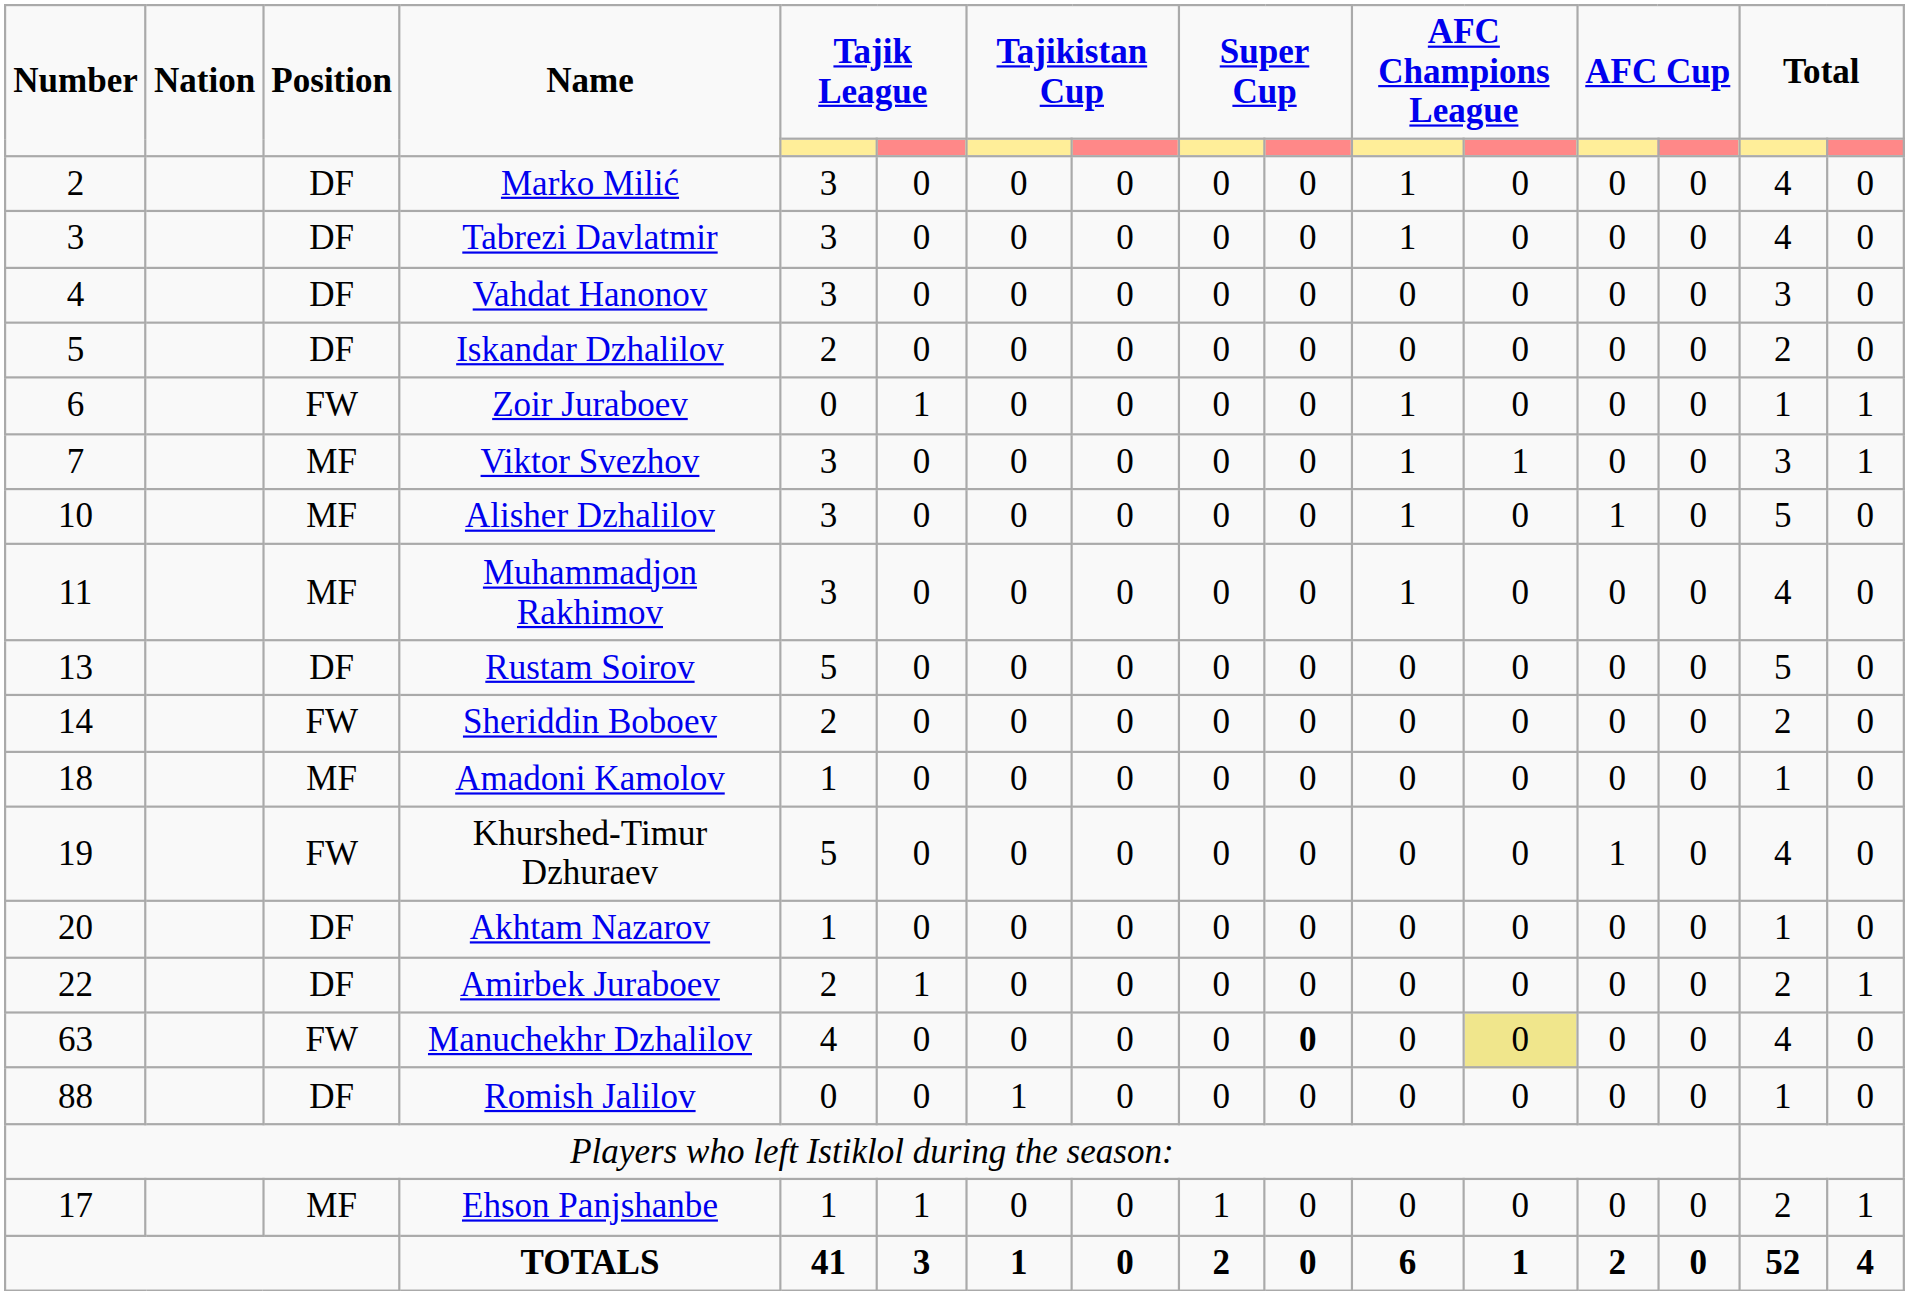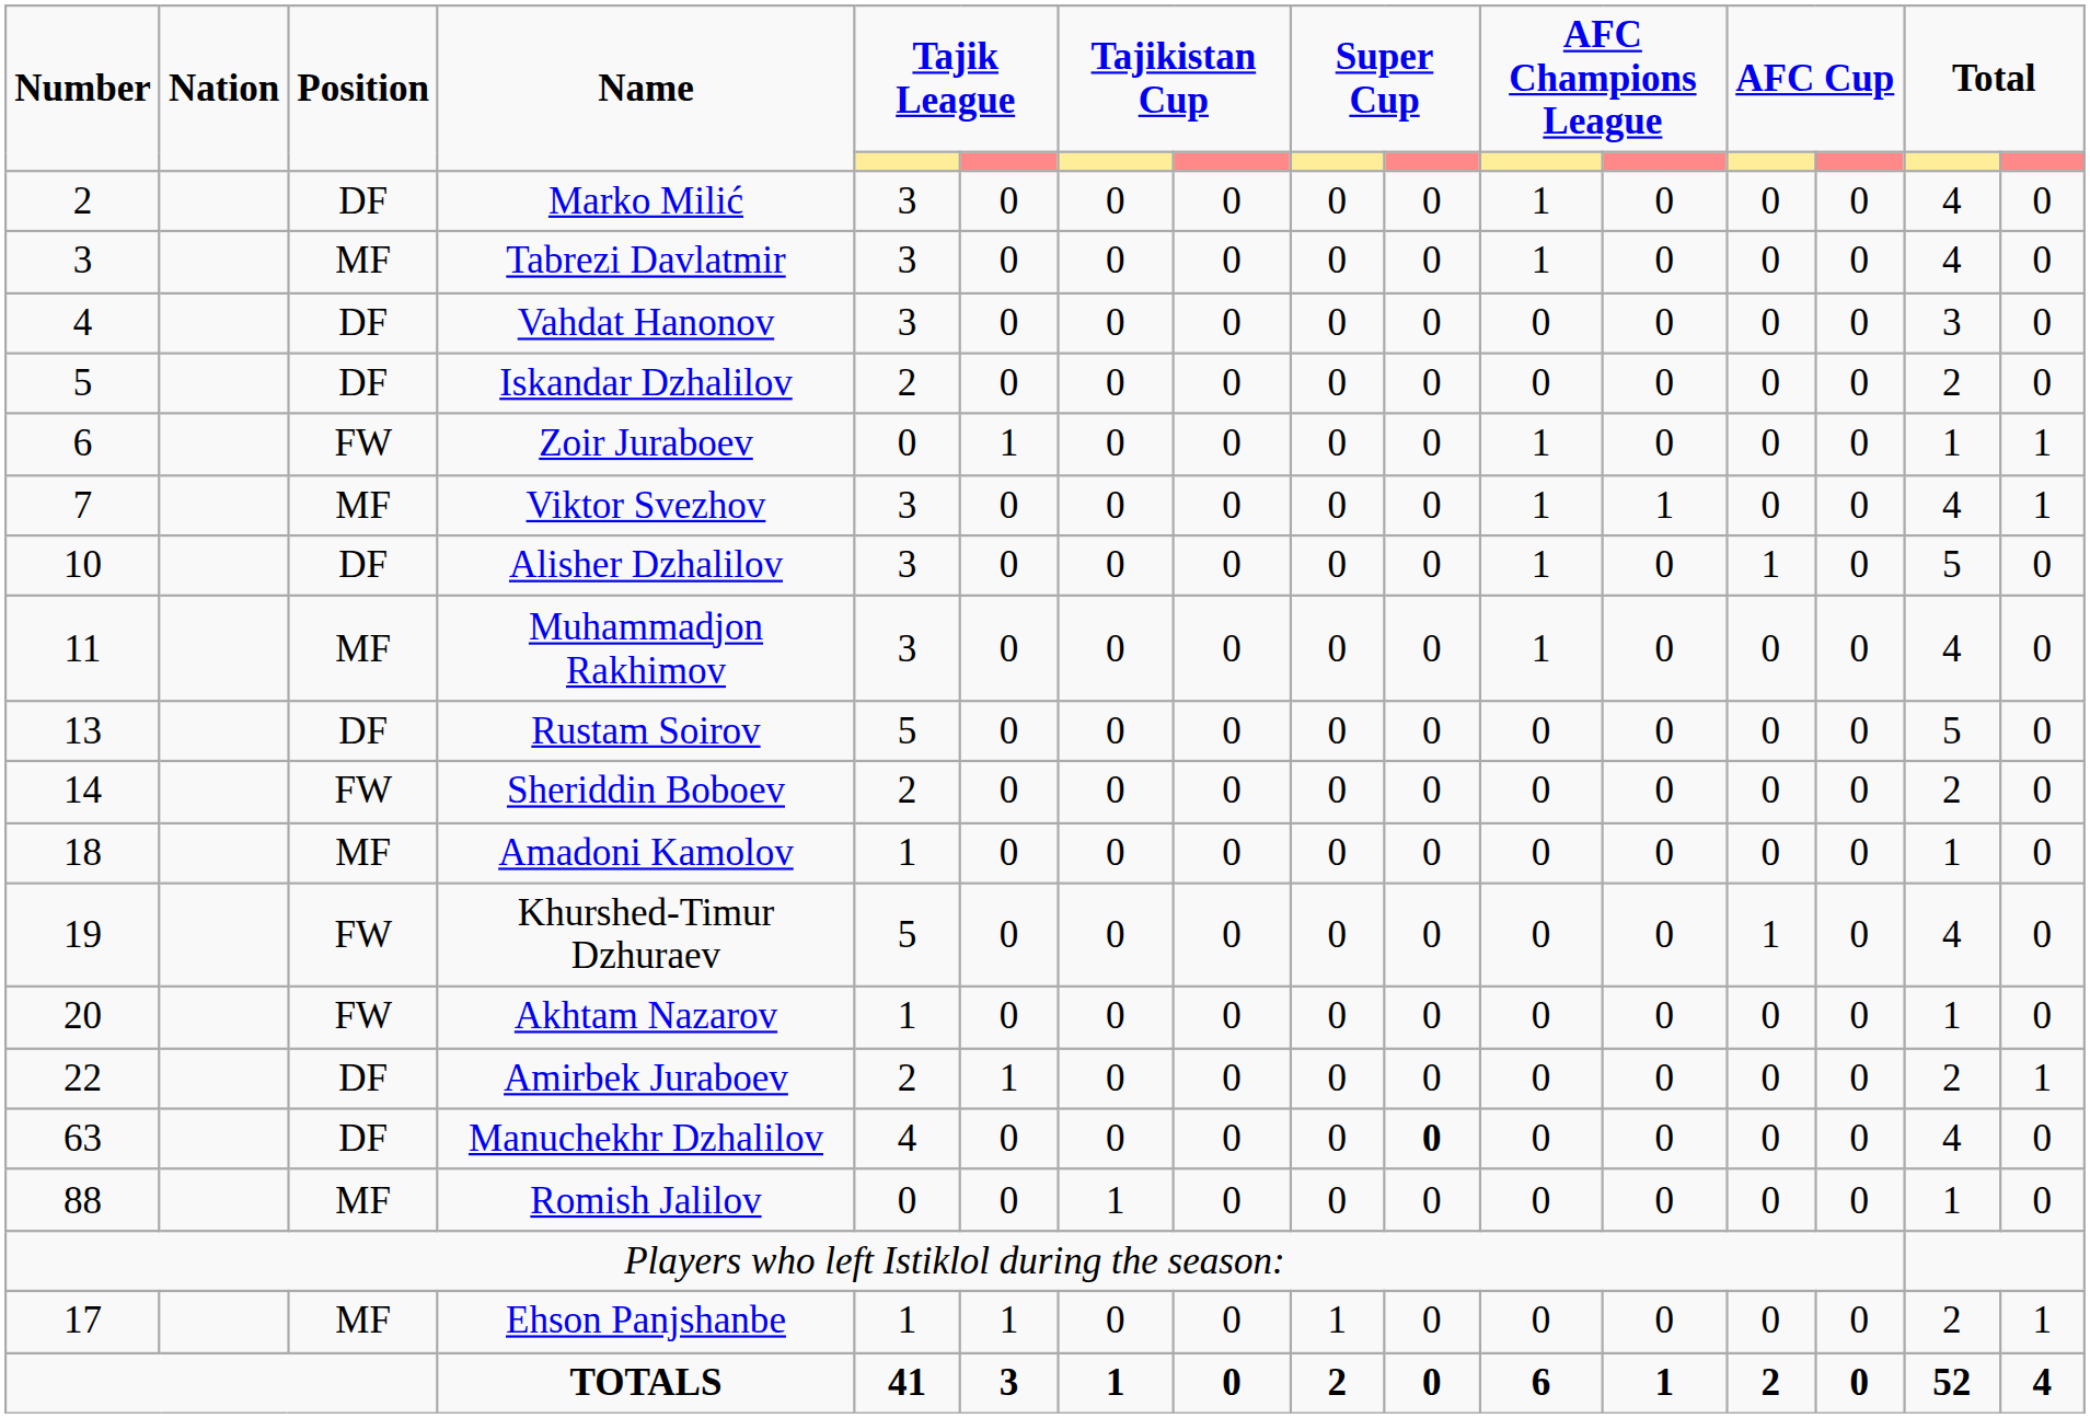Tabrezi Davlatmir | Position: DF -> MF
Viktor Svezhov | column 15: 3 -> 4
Alisher Dzhalilov | Position: MF -> DF
Akhtam Nazarov | Position: DF -> FW
Manuchekhr Dzhalilov | Position: FW -> DF
Manuchekhr Dzhalilov | column 12: khaki background -> no background
Romish Jalilov | Position: DF -> MF
